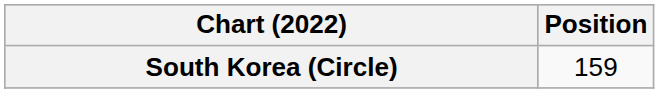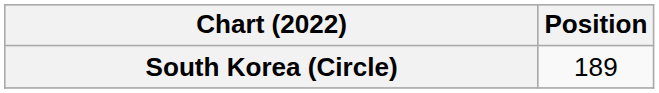South Korea (Circle) | Position: 159 -> 189
